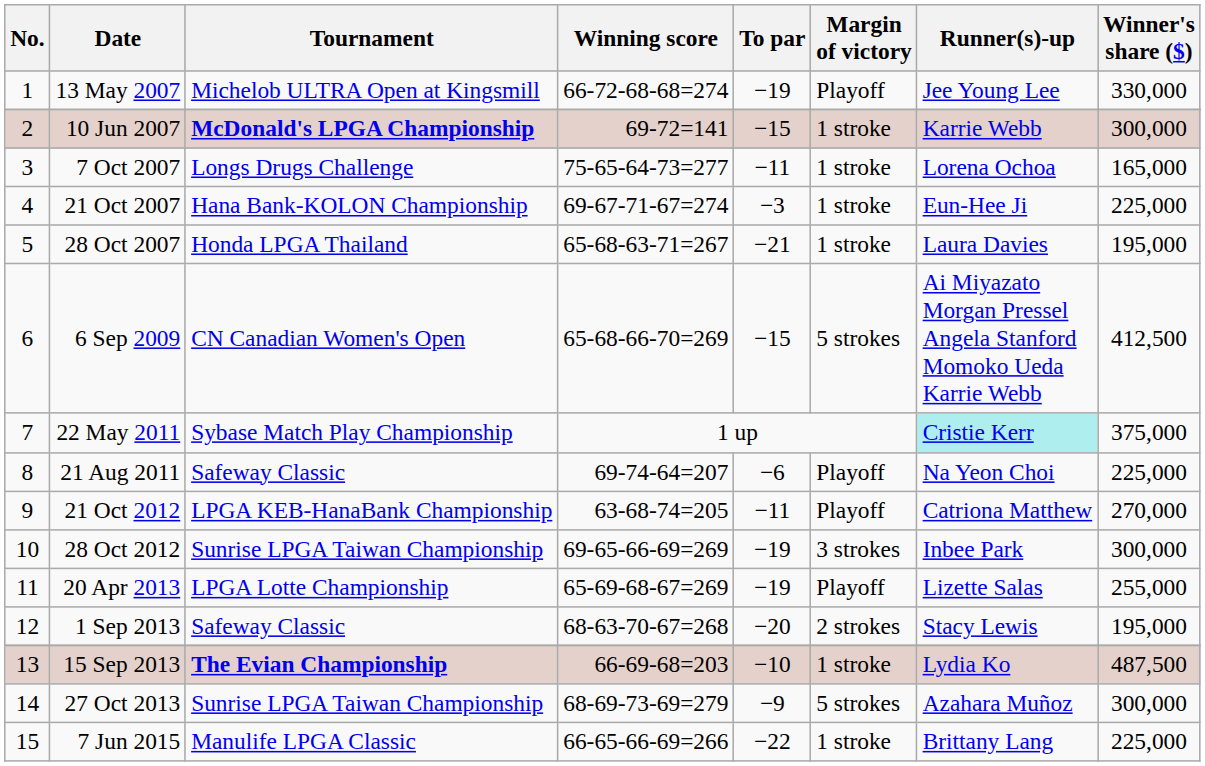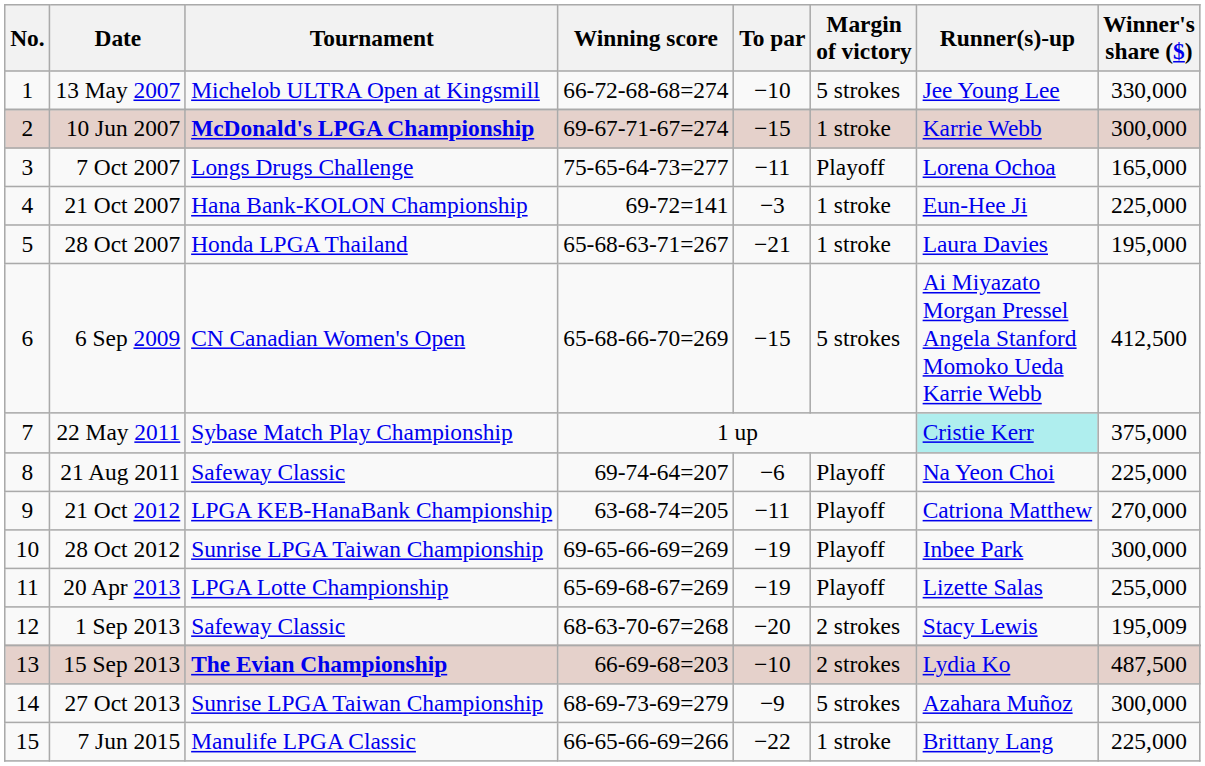13 May 2007 | To par: −19 -> −10
13 May 2007 | Margin of victory: Playoff -> 5 strokes
10 Jun 2007 | Winning score: 69-72=141 -> 69-67-71-67=274
7 Oct 2007 | Margin of victory: 1 stroke -> Playoff
21 Oct 2007 | Winning score: 69-67-71-67=274 -> 69-72=141
28 Oct 2012 | Margin of victory: 3 strokes -> Playoff
1 Sep 2013 | Winner's share ($): 195,000 -> 195,009
15 Sep 2013 | Margin of victory: 1 stroke -> 2 strokes
